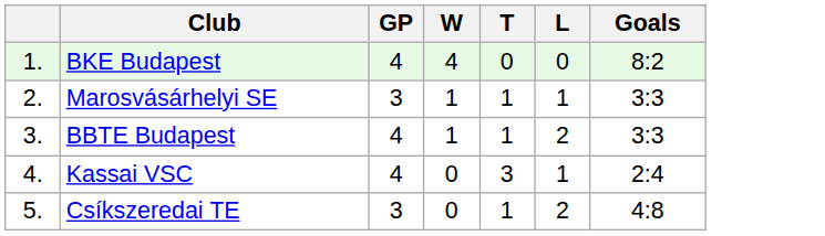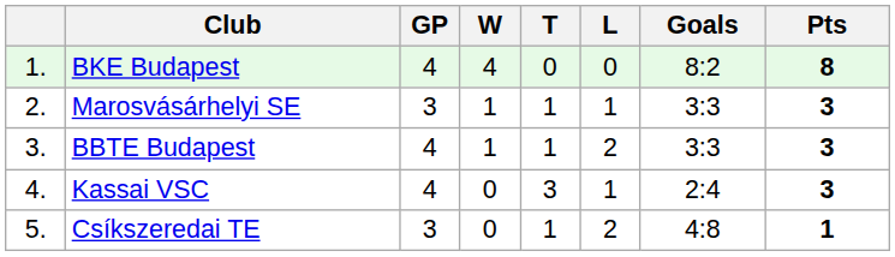+ column: Pts | 8 | 3 | 3 | 3 | 1
